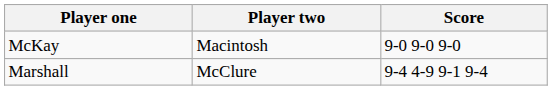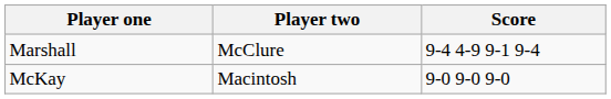rows swapped: McKay <-> Marshall
